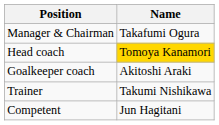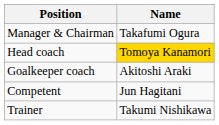rows swapped: Trainer <-> Competent
